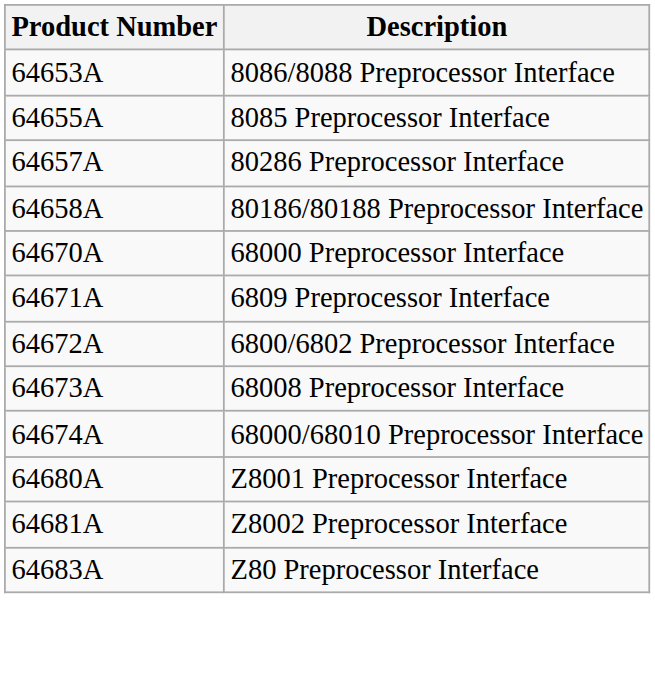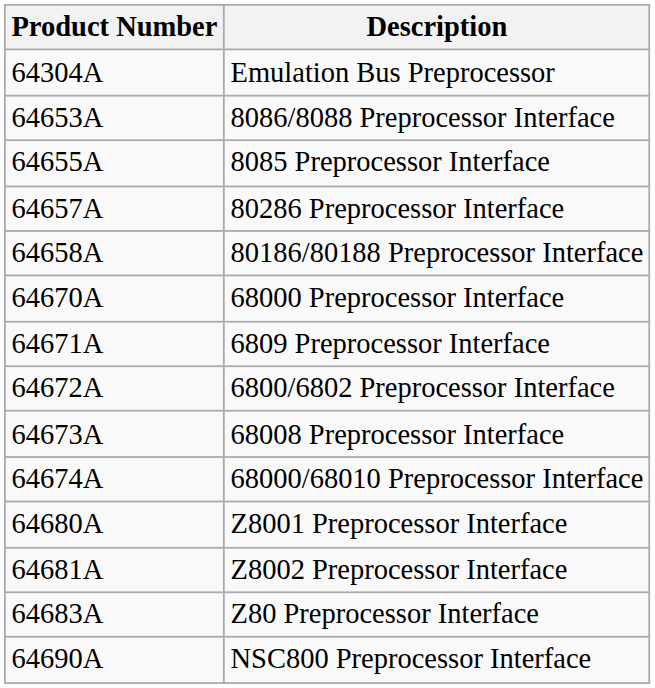+ row: 64304A | Emulation Bus Preprocessor
+ row: 64690A | NSC800 Preprocessor Interface
